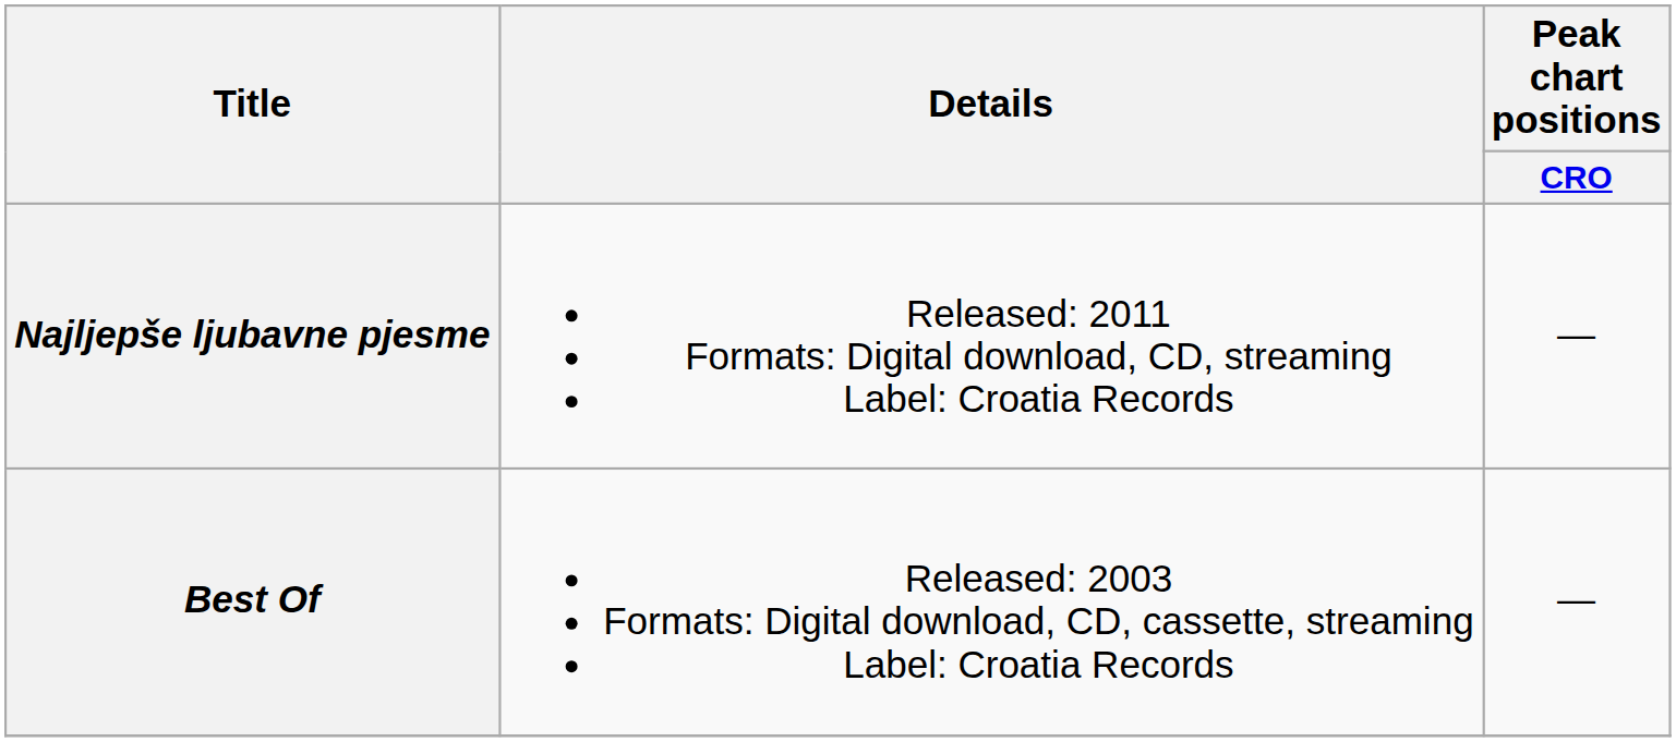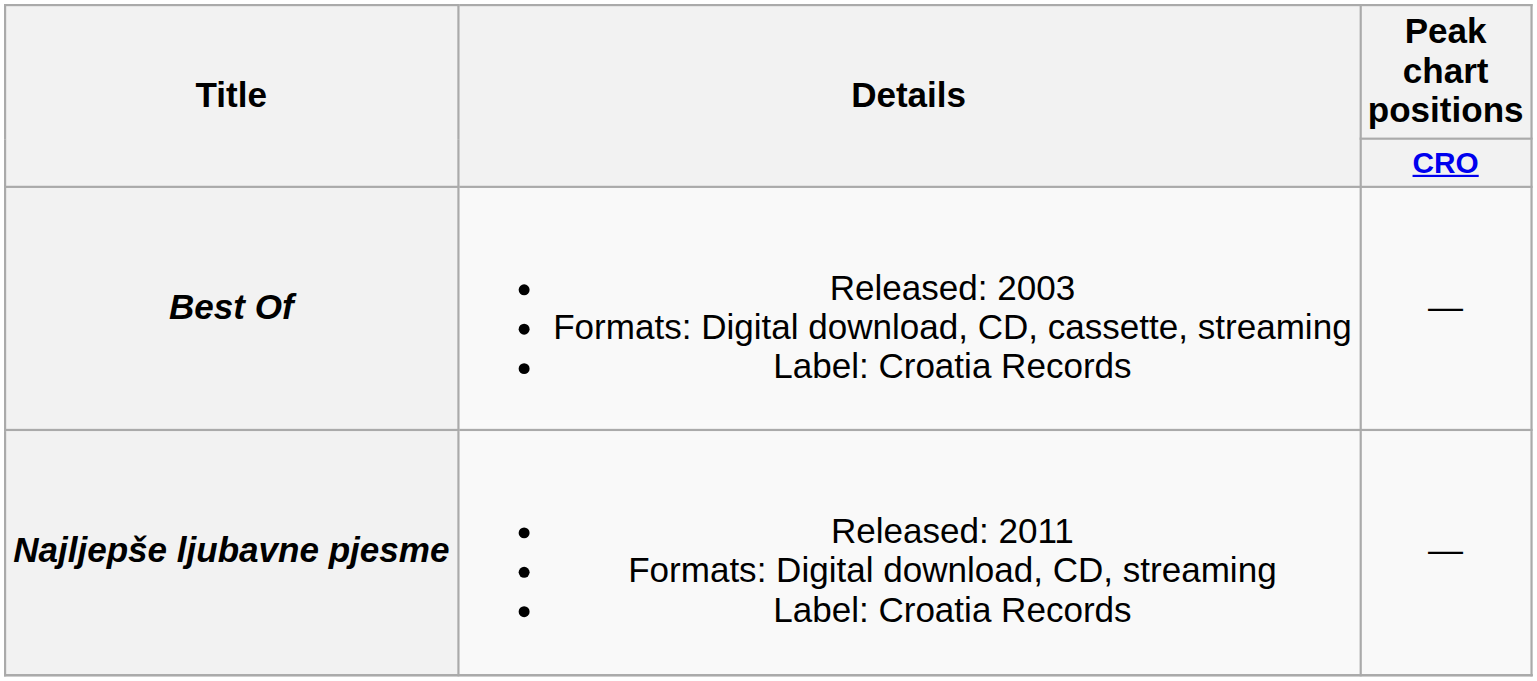rows swapped: Best Of <-> Najljepše ljubavne pjesme
